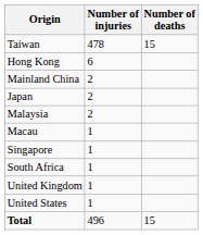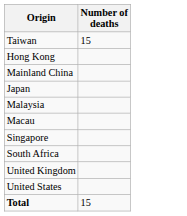- column: Number of injuries | 478 | 6 | 2 | 2 | 2 | 1 | 1 | 1 | 1 | 1 | 496
